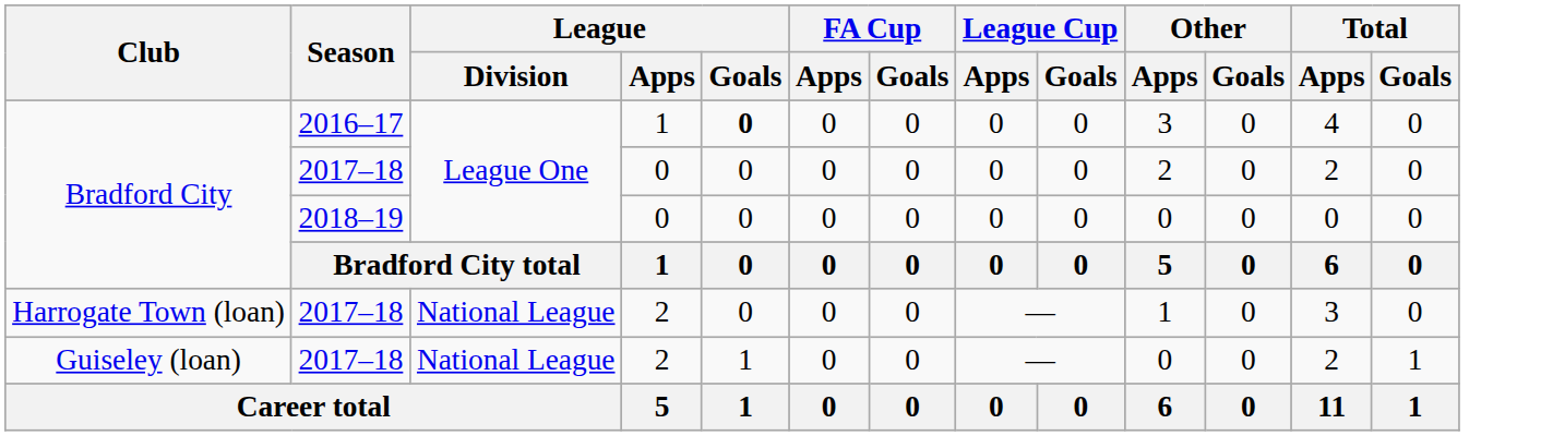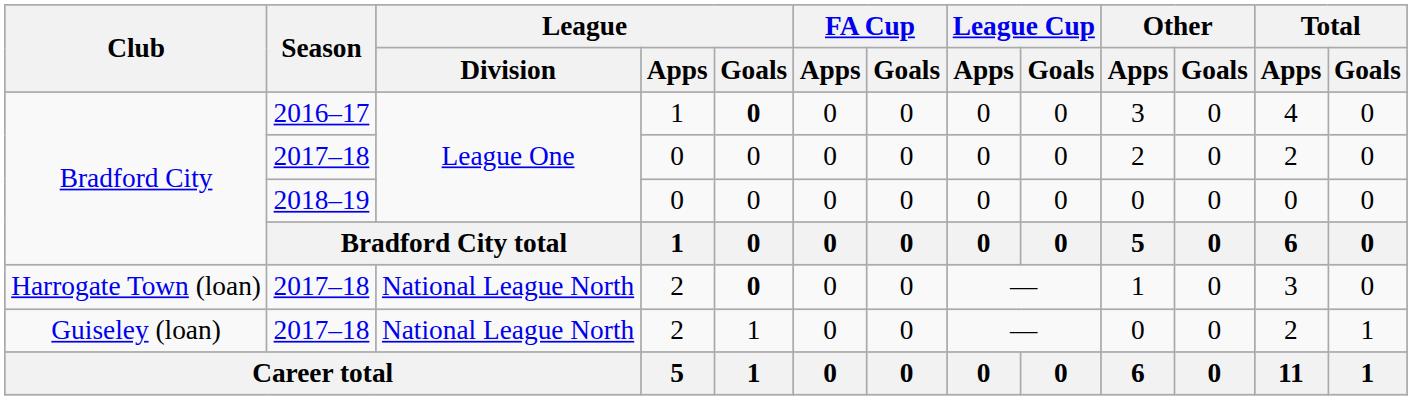Harrogate Town (loan) | League / Division: National League -> National League North
Harrogate Town (loan) | League / Goals: normal -> bold
Guiseley (loan) | League / Division: National League -> National League North
